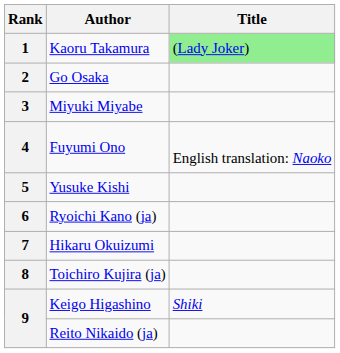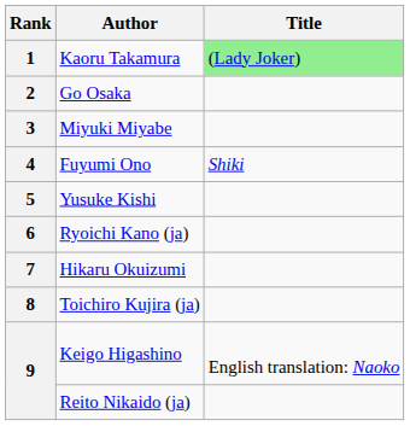4 | Title: English translation: Naoko -> Shiki
9 / Keigo Higashino | Title: Shiki -> English translation: Naoko
